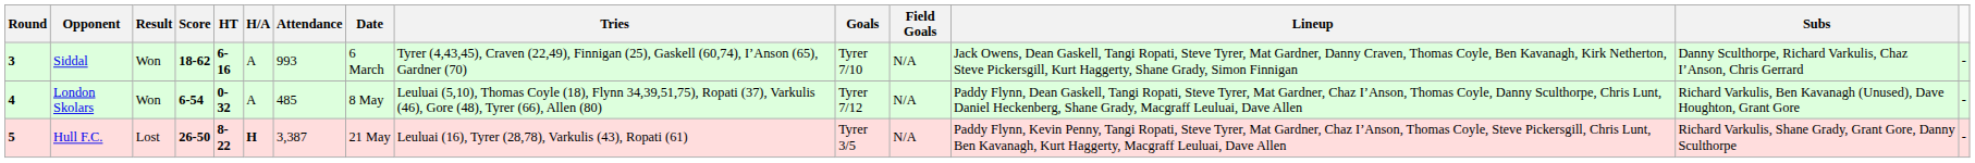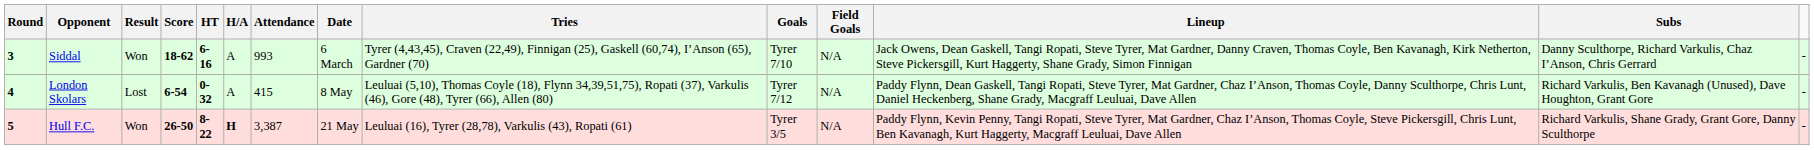London Skolars | Result: Won -> Lost
London Skolars | Attendance: 485 -> 415
Hull F.C. | Result: Lost -> Won
